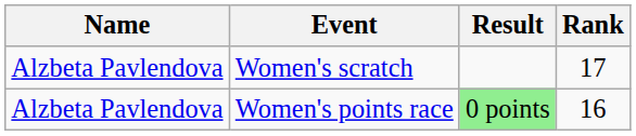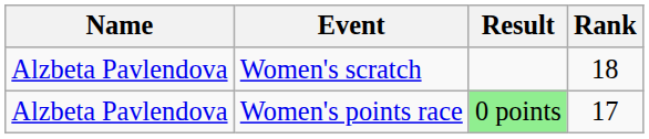Women's scratch | Rank: 17 -> 18
Women's points race | Rank: 16 -> 17
